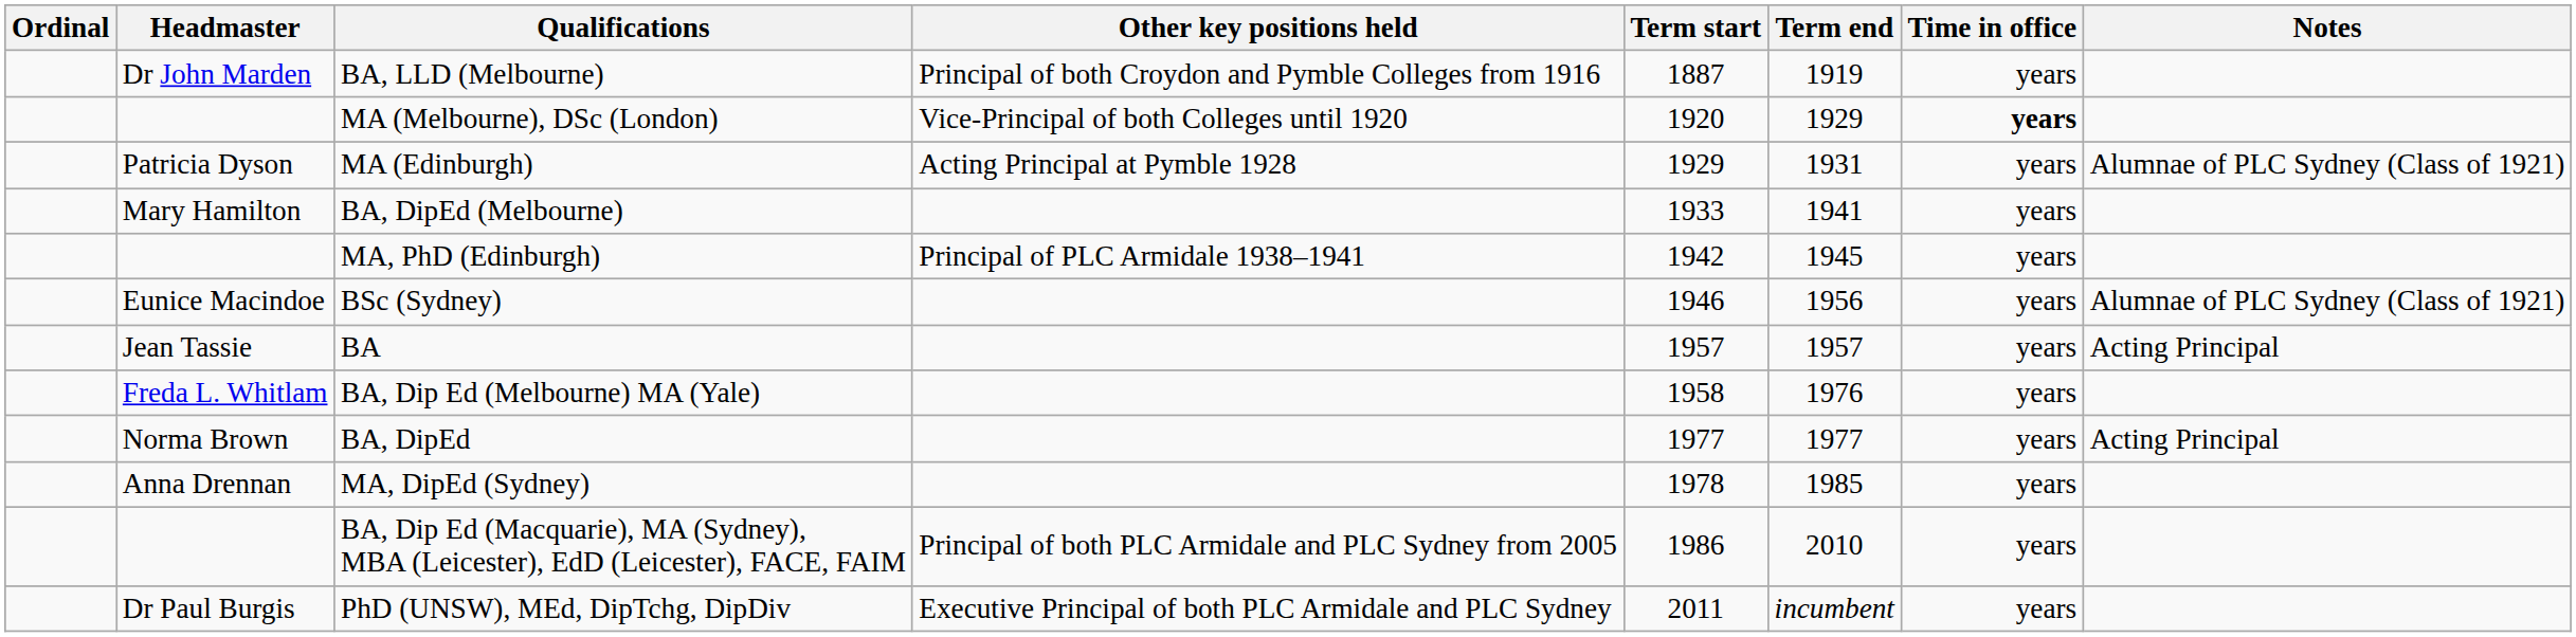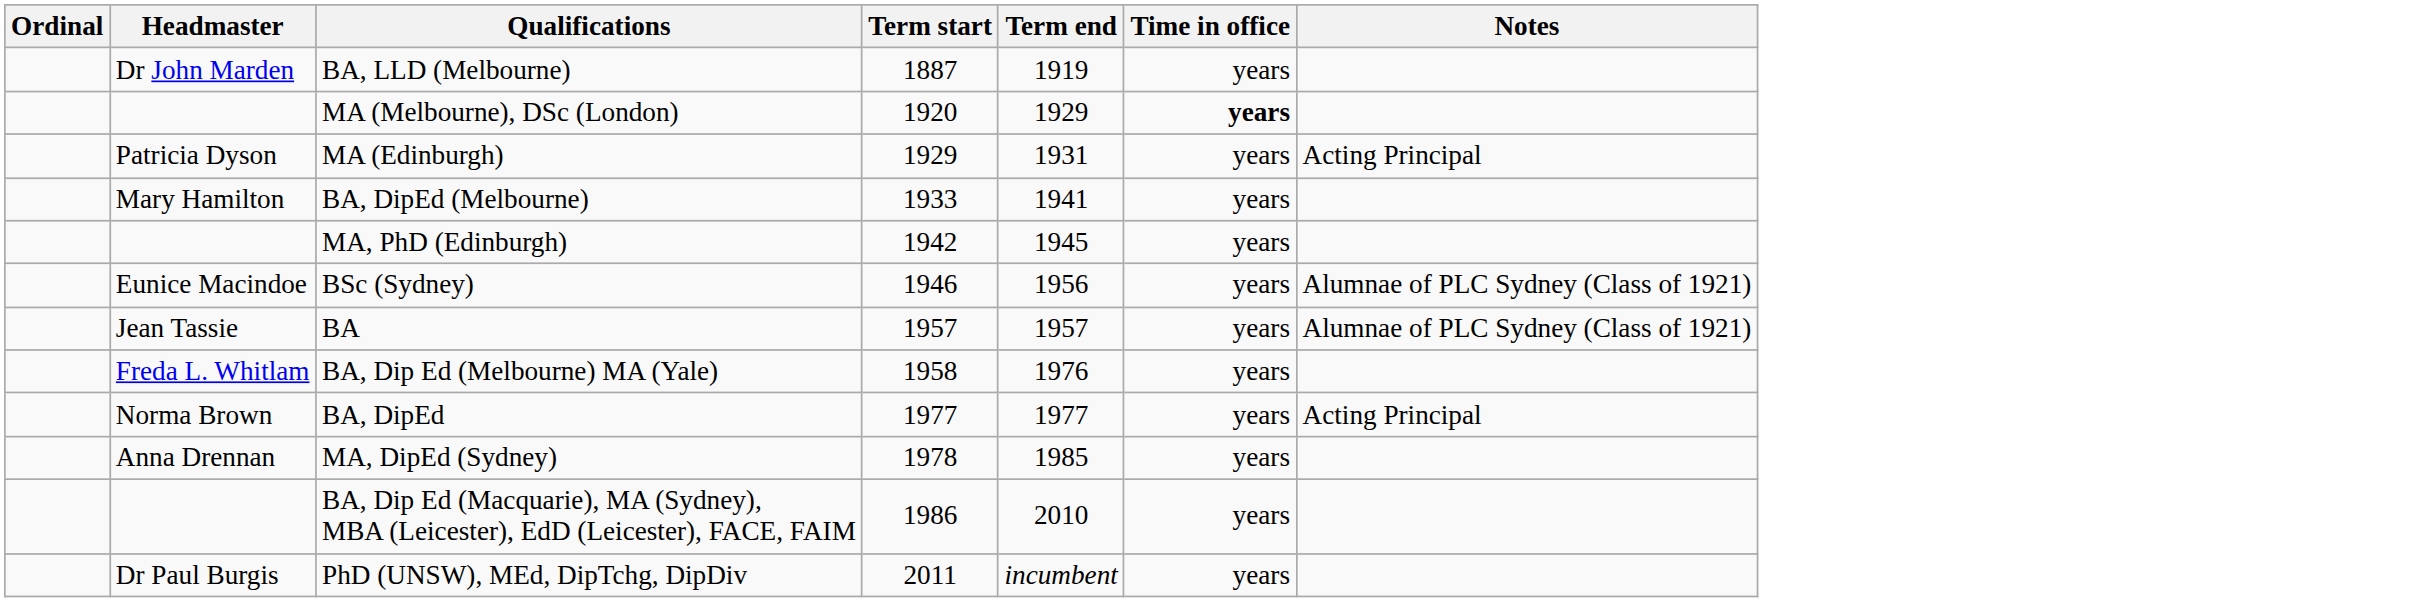- column: Other key positions held | Principal of both Croydon and Pymble Colleges from 1916 | Vice-Principal of both Colleges until 1920 | Acting Principal at Pymble 1928 | Principal of PLC Armidale 1938–1941 | Principal of both PLC Armidale and PLC Sydney from 2005 | Executive Principal of both PLC Armidale and PLC Sydney
MA (Edinburgh) | Notes: Alumnae of PLC Sydney (Class of 1921) -> Acting Principal
BA | Notes: Acting Principal -> Alumnae of PLC Sydney (Class of 1921)
